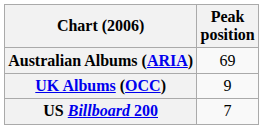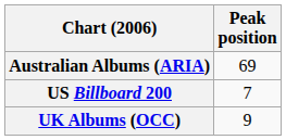rows swapped: UK Albums (OCC) <-> US Billboard 200
